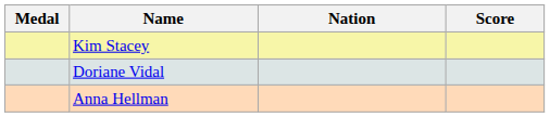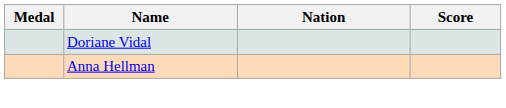- row: Kim Stacey
